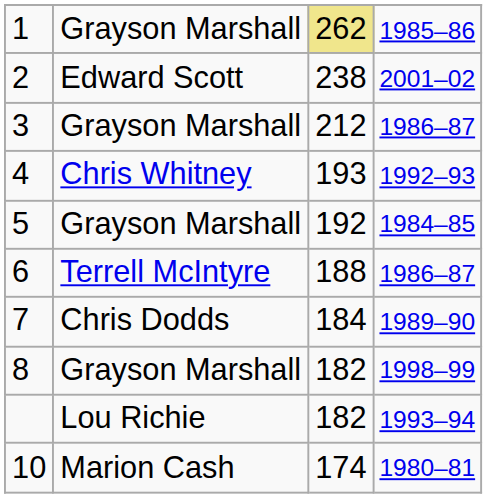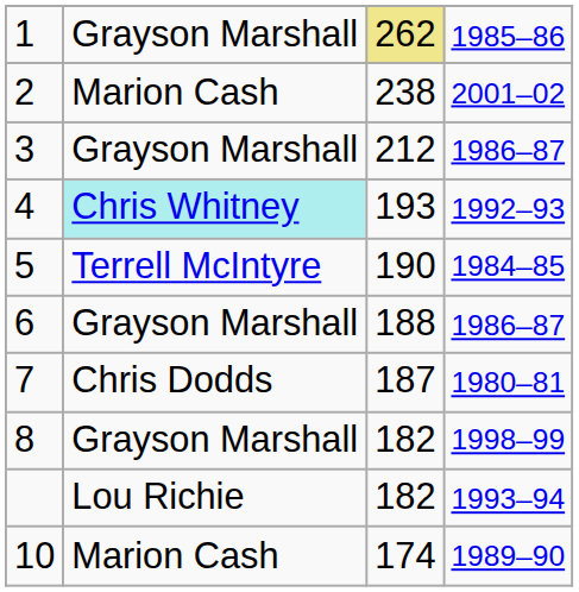2 | column 2: Edward Scott -> Marion Cash
4 | column 2: no background -> paleturquoise background
5 | column 2: Grayson Marshall -> Terrell McIntyre
5 | column 3: 192 -> 190
6 | column 2: Terrell McIntyre -> Grayson Marshall
7 | column 3: 184 -> 187
7 | column 4: 1989–90 -> 1980–81
10 | column 4: 1980–81 -> 1989–90
